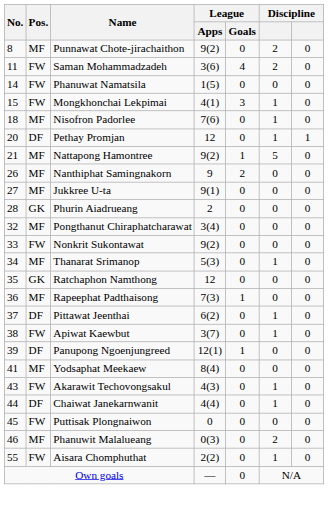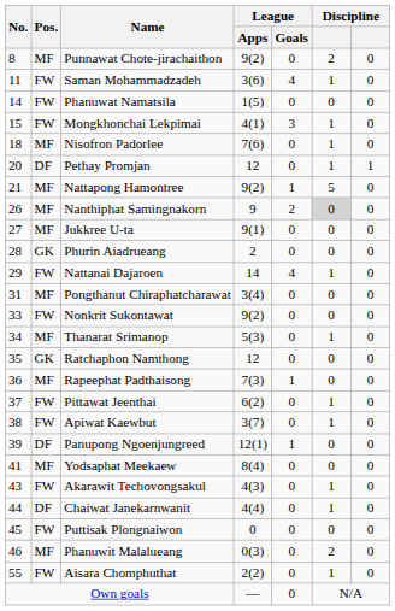Saman Mohammadzadeh | column 6: 2 -> 1
Nanthiphat Samingnakorn | column 6: no background -> lightgrey background
+ row: 29 | FW | Nattanai Dajaroen | 14 | 4 | 1 | 0
Pongthanut Chiraphatcharawat | No.: 32 -> 31
Pittawat Jeenthai | Pos.: DF -> FW
